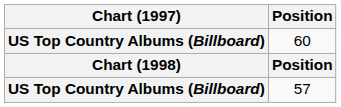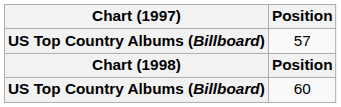rows swapped: 60 <-> 57
